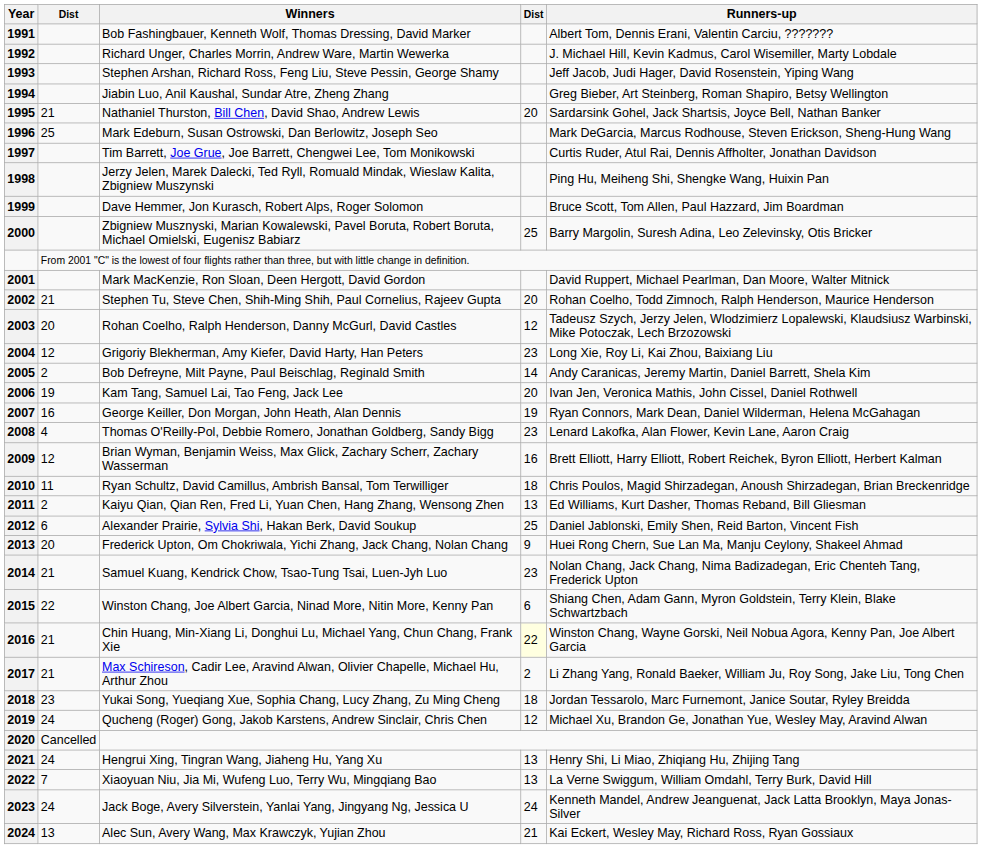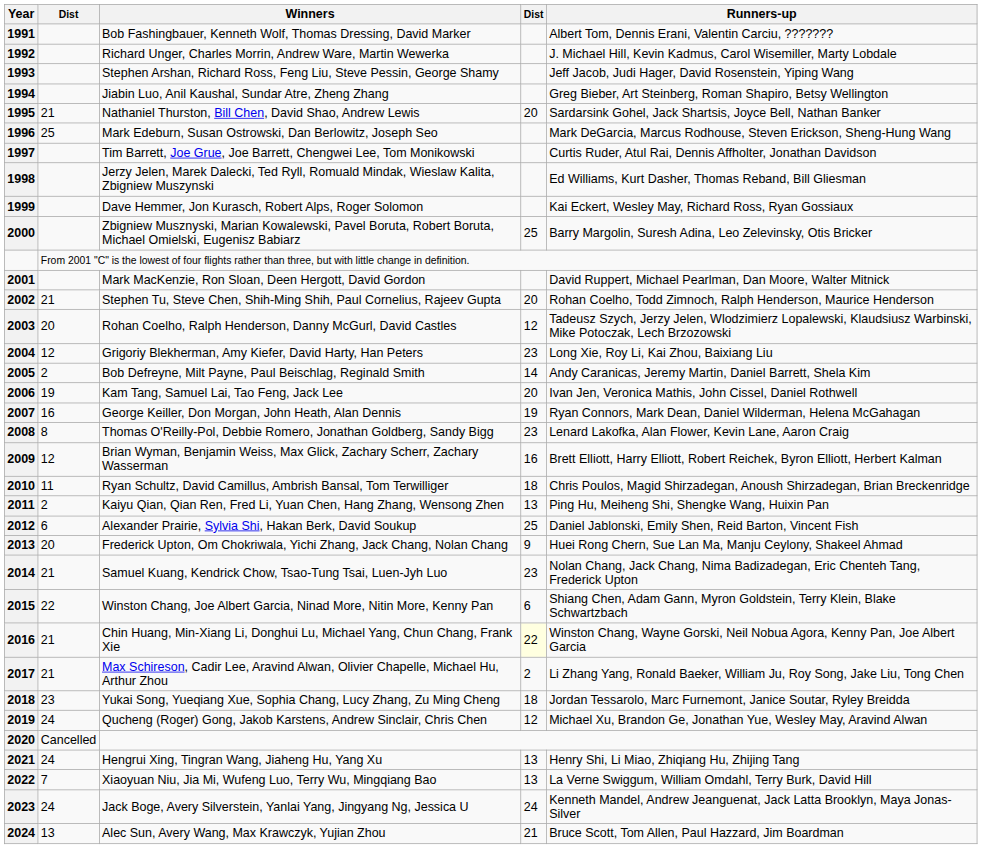1998 | Runners-up: Ping Hu, Meiheng Shi, Shengke Wang, Huixin Pan -> Ed Williams, Kurt Dasher, Thomas Reband, Bill Gliesman
1999 | Runners-up: Bruce Scott, Tom Allen, Paul Hazzard, Jim Boardman -> Kai Eckert, Wesley May, Richard Ross, Ryan Gossiaux
2008 | column 2: 4 -> 8
2011 | Runners-up: Ed Williams, Kurt Dasher, Thomas Reband, Bill Gliesman -> Ping Hu, Meiheng Shi, Shengke Wang, Huixin Pan
2024 | Runners-up: Kai Eckert, Wesley May, Richard Ross, Ryan Gossiaux -> Bruce Scott, Tom Allen, Paul Hazzard, Jim Boardman
